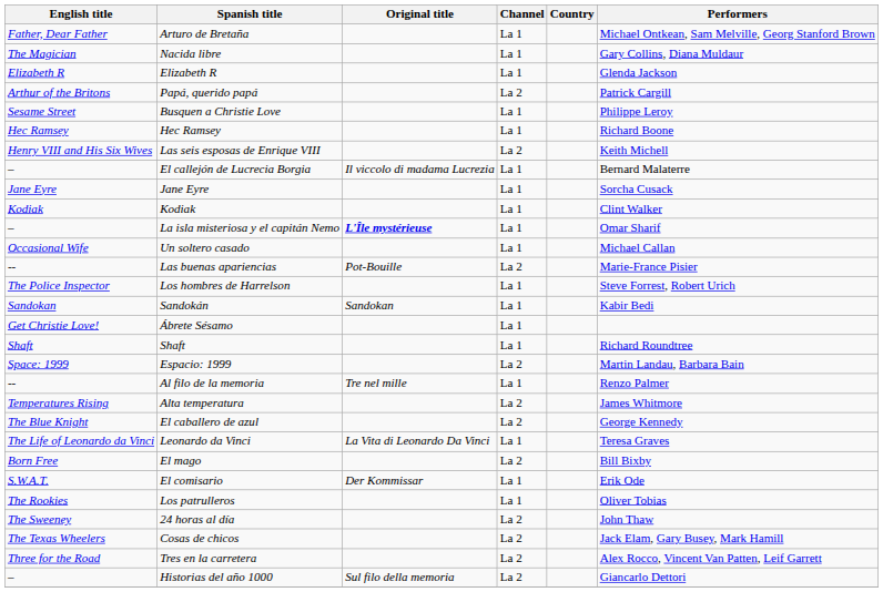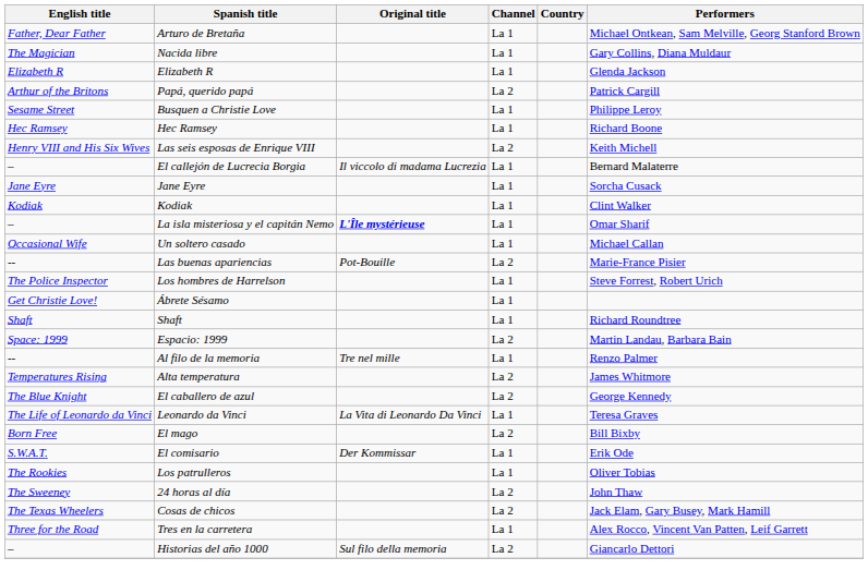- row: Sandokan | Sandokán | Sandokan | La 1 | Kabir Bedi
Tres en la carretera | Channel: La 2 -> La 1
